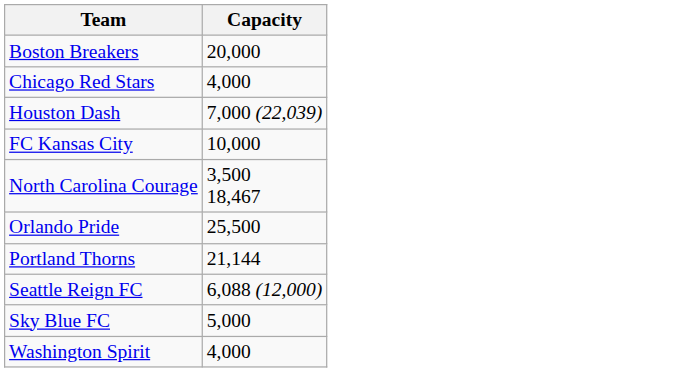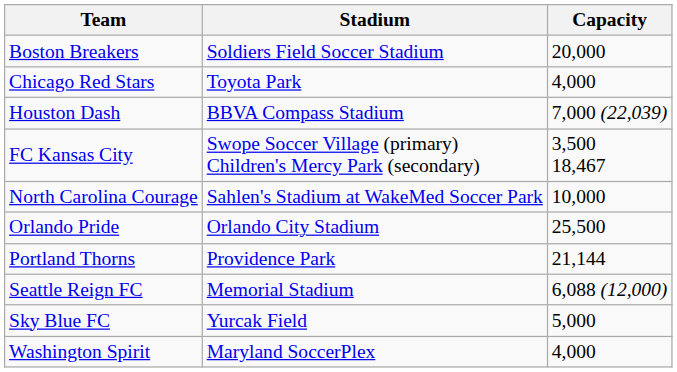+ column: Stadium | Soldiers Field Soccer Stadium | Toyota Park | BBVA Compass Stadium | Swope Soccer Village (primary) Children's Mercy Park (secondary) | Sahlen's Stadium at WakeMed Soccer Park | Orlando City Stadium | Providence Park | Memorial Stadium | Yurcak Field | Maryland SoccerPlex
FC Kansas City | Capacity: 10,000 -> 3,500 18,467
North Carolina Courage | Capacity: 3,500 18,467 -> 10,000
